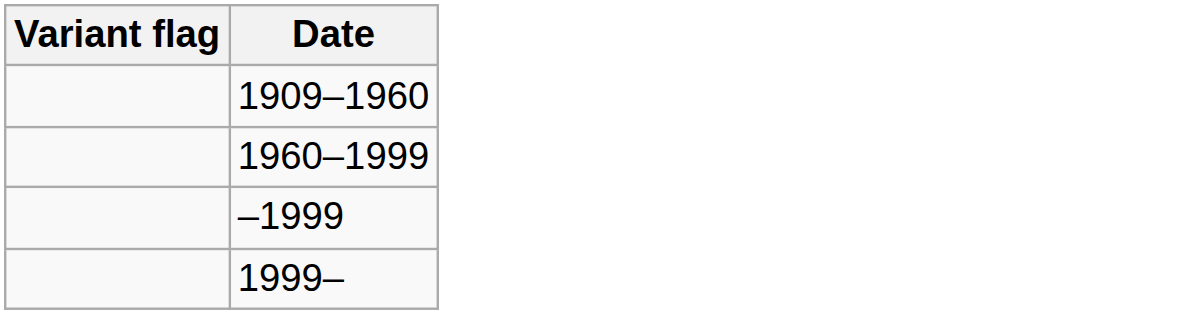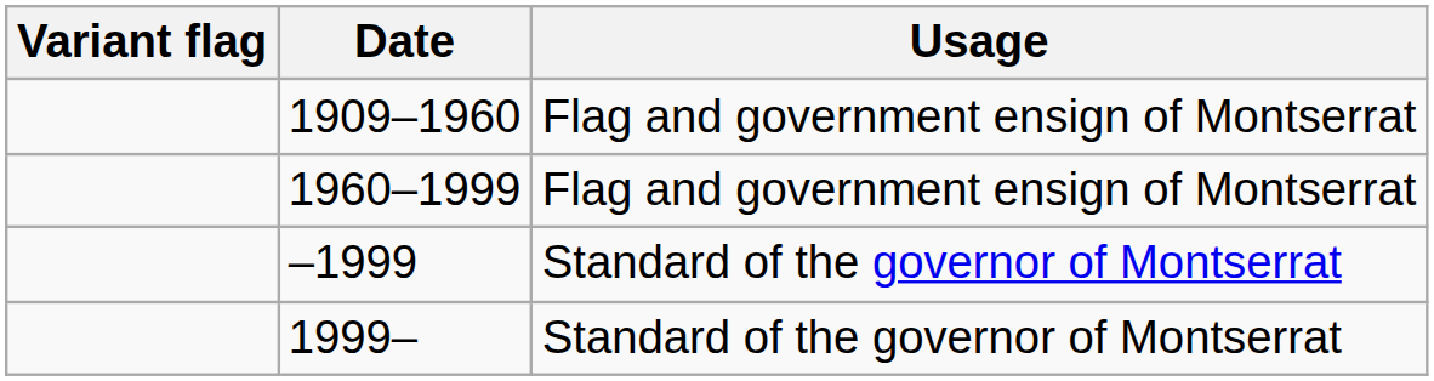+ column: Usage | Flag and government ensign of Montserrat | Flag and government ensign of Montserrat | Standard of the governor of Montserrat | Standard of the governor of Montserrat
